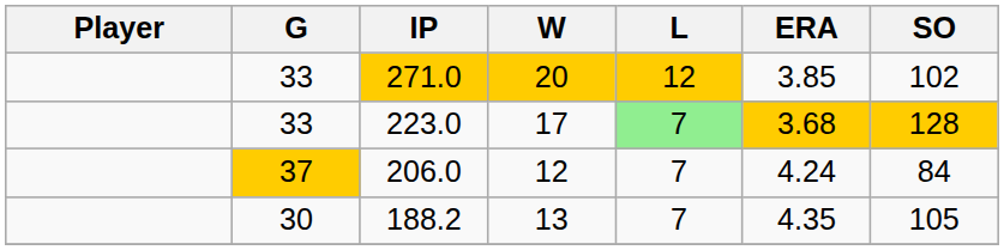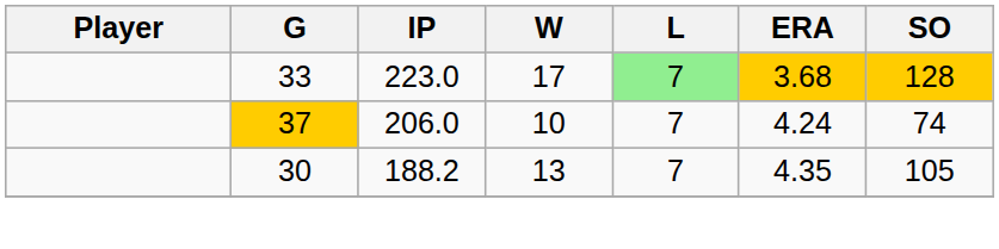- row: 33 | 271.0 | 20 | 12 | 3.85 | 102
206.0 | W: 12 -> 10
206.0 | SO: 84 -> 74
